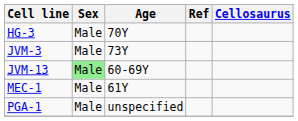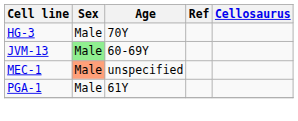- row: JVM-3 | Male | 73Y
MEC-1 | Sex: no background -> lightsalmon background
MEC-1 | Age: 61Y -> unspecified
PGA-1 | Age: unspecified -> 61Y
